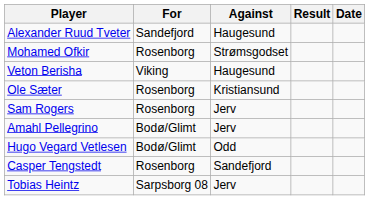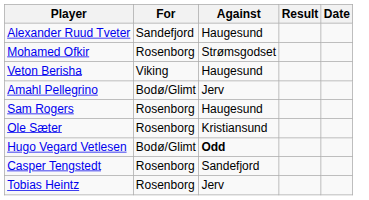rows swapped: Ole Sæter <-> Amahl Pellegrino
Sam Rogers | Against: Jerv -> Haugesund
Hugo Vegard Vetlesen | Against: normal -> bold
Tobias Heintz | For: Sarpsborg 08 -> Rosenborg
